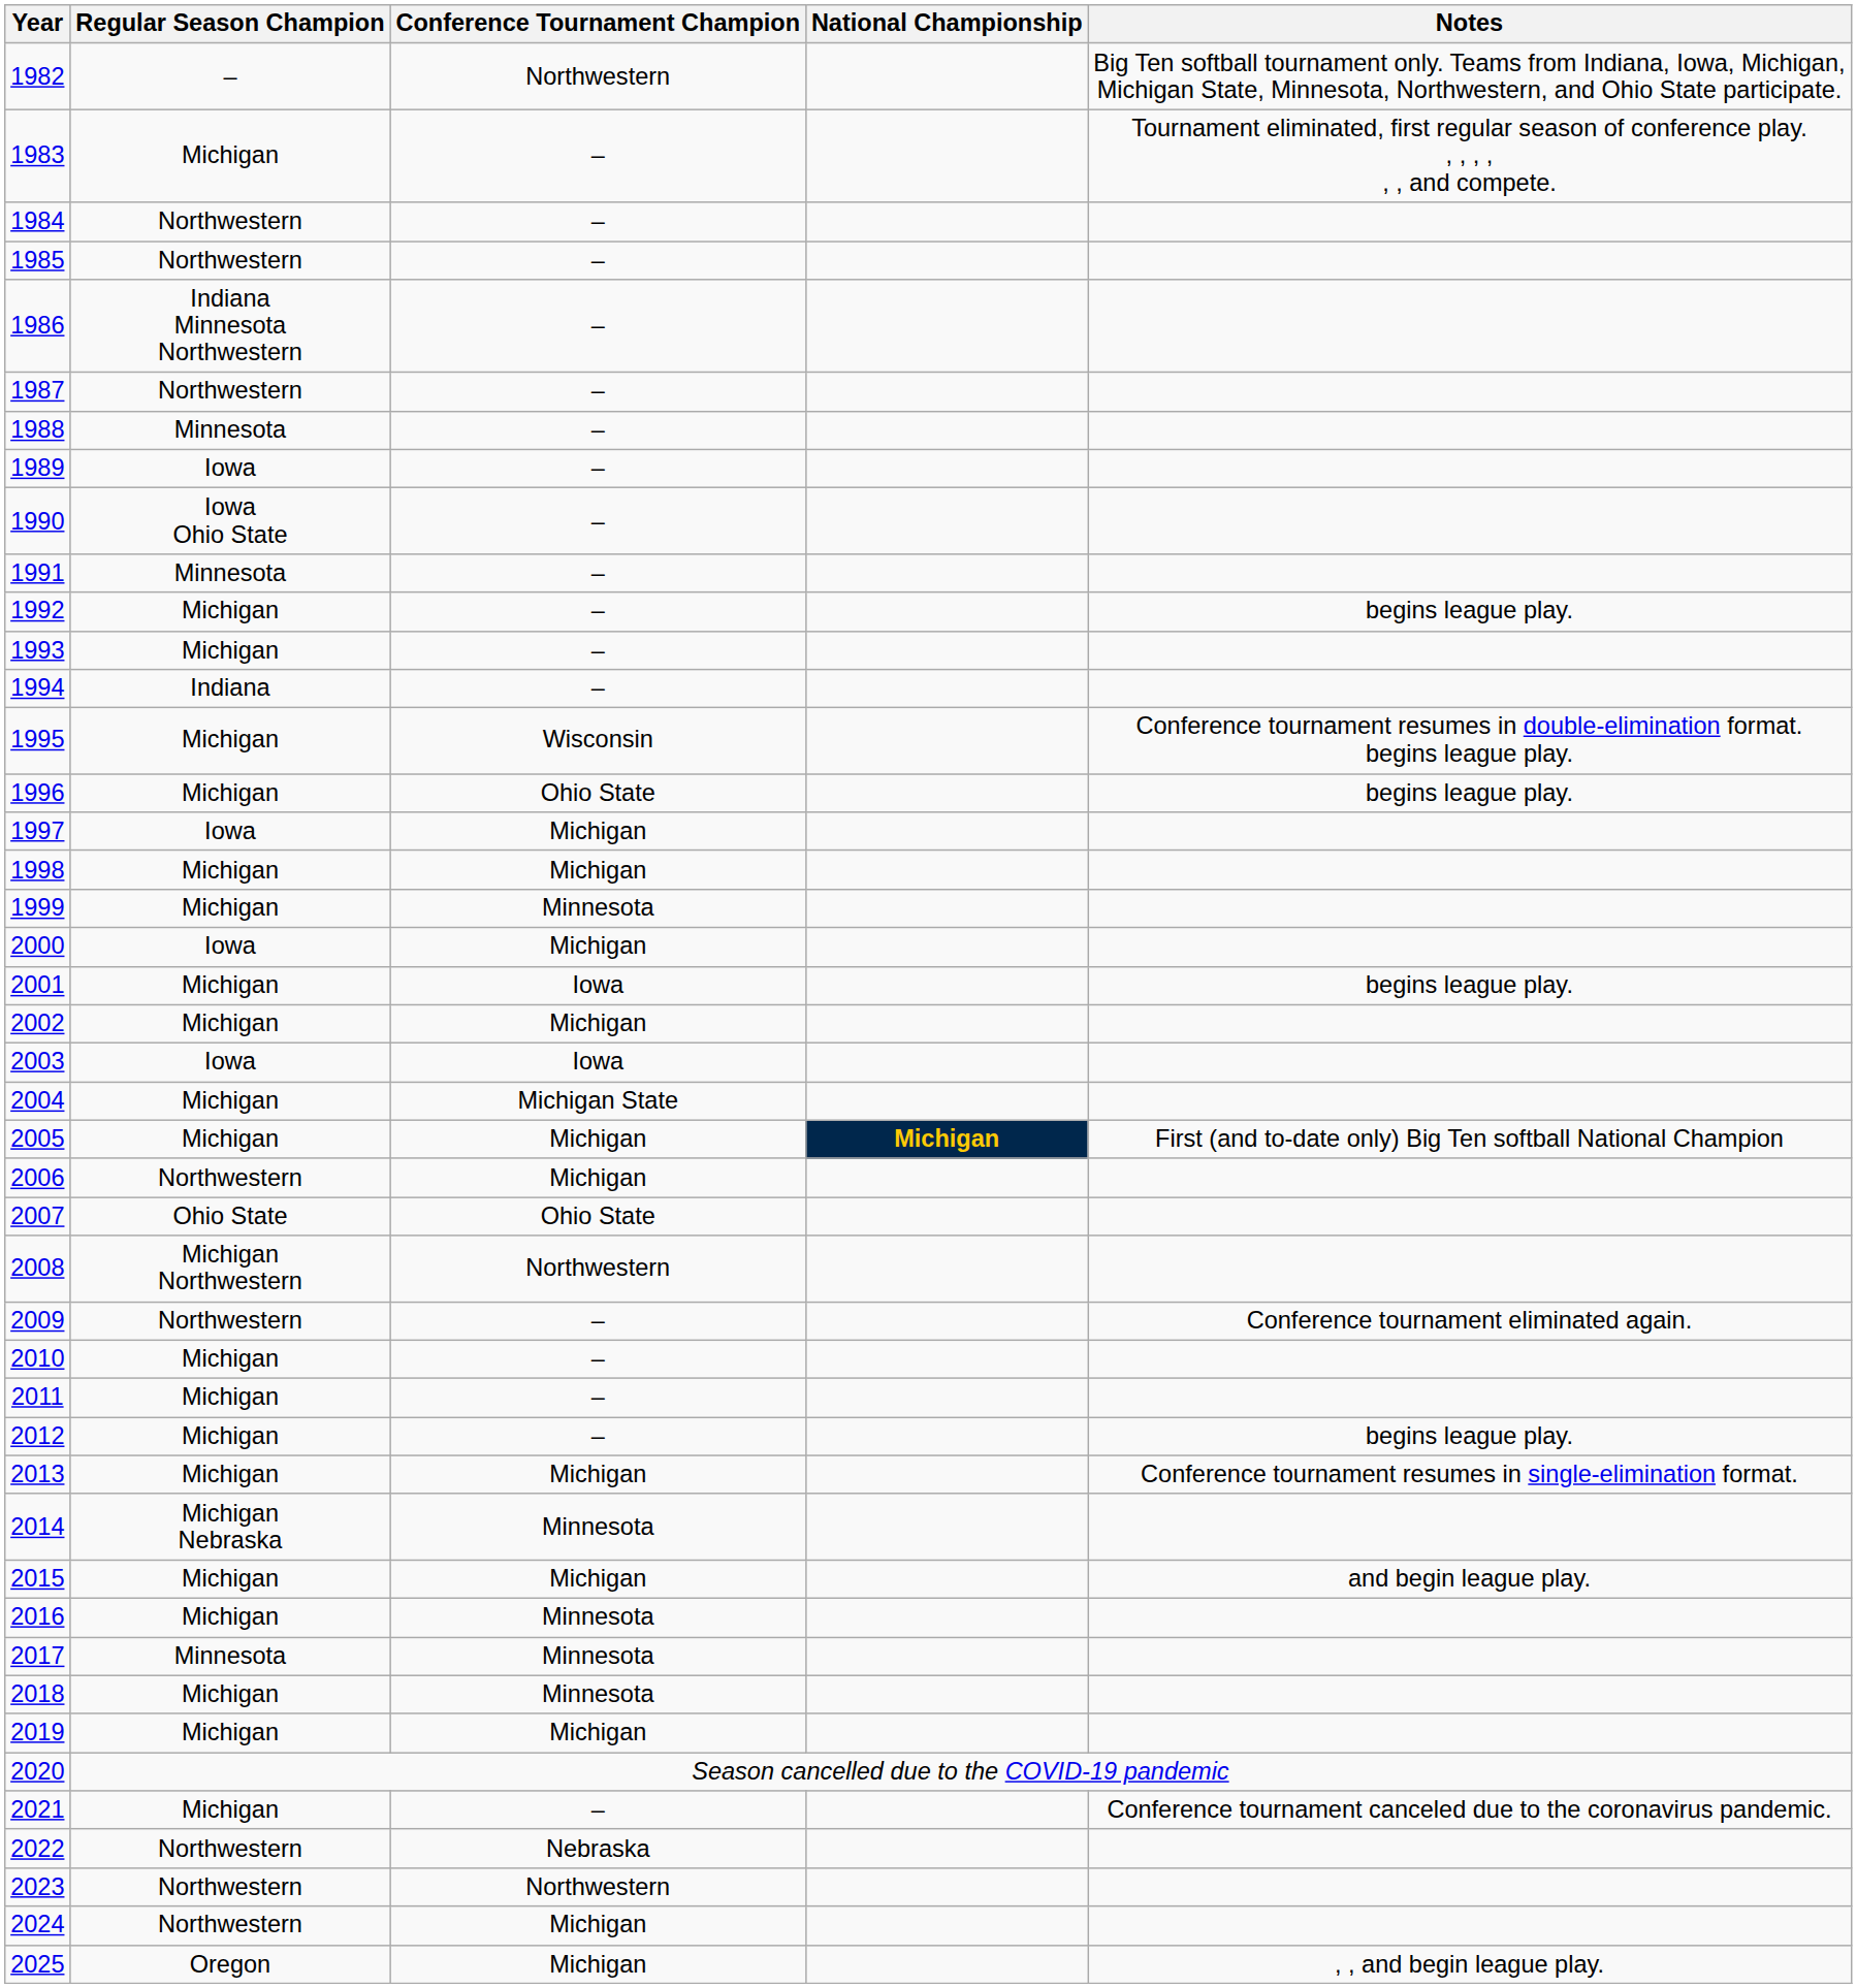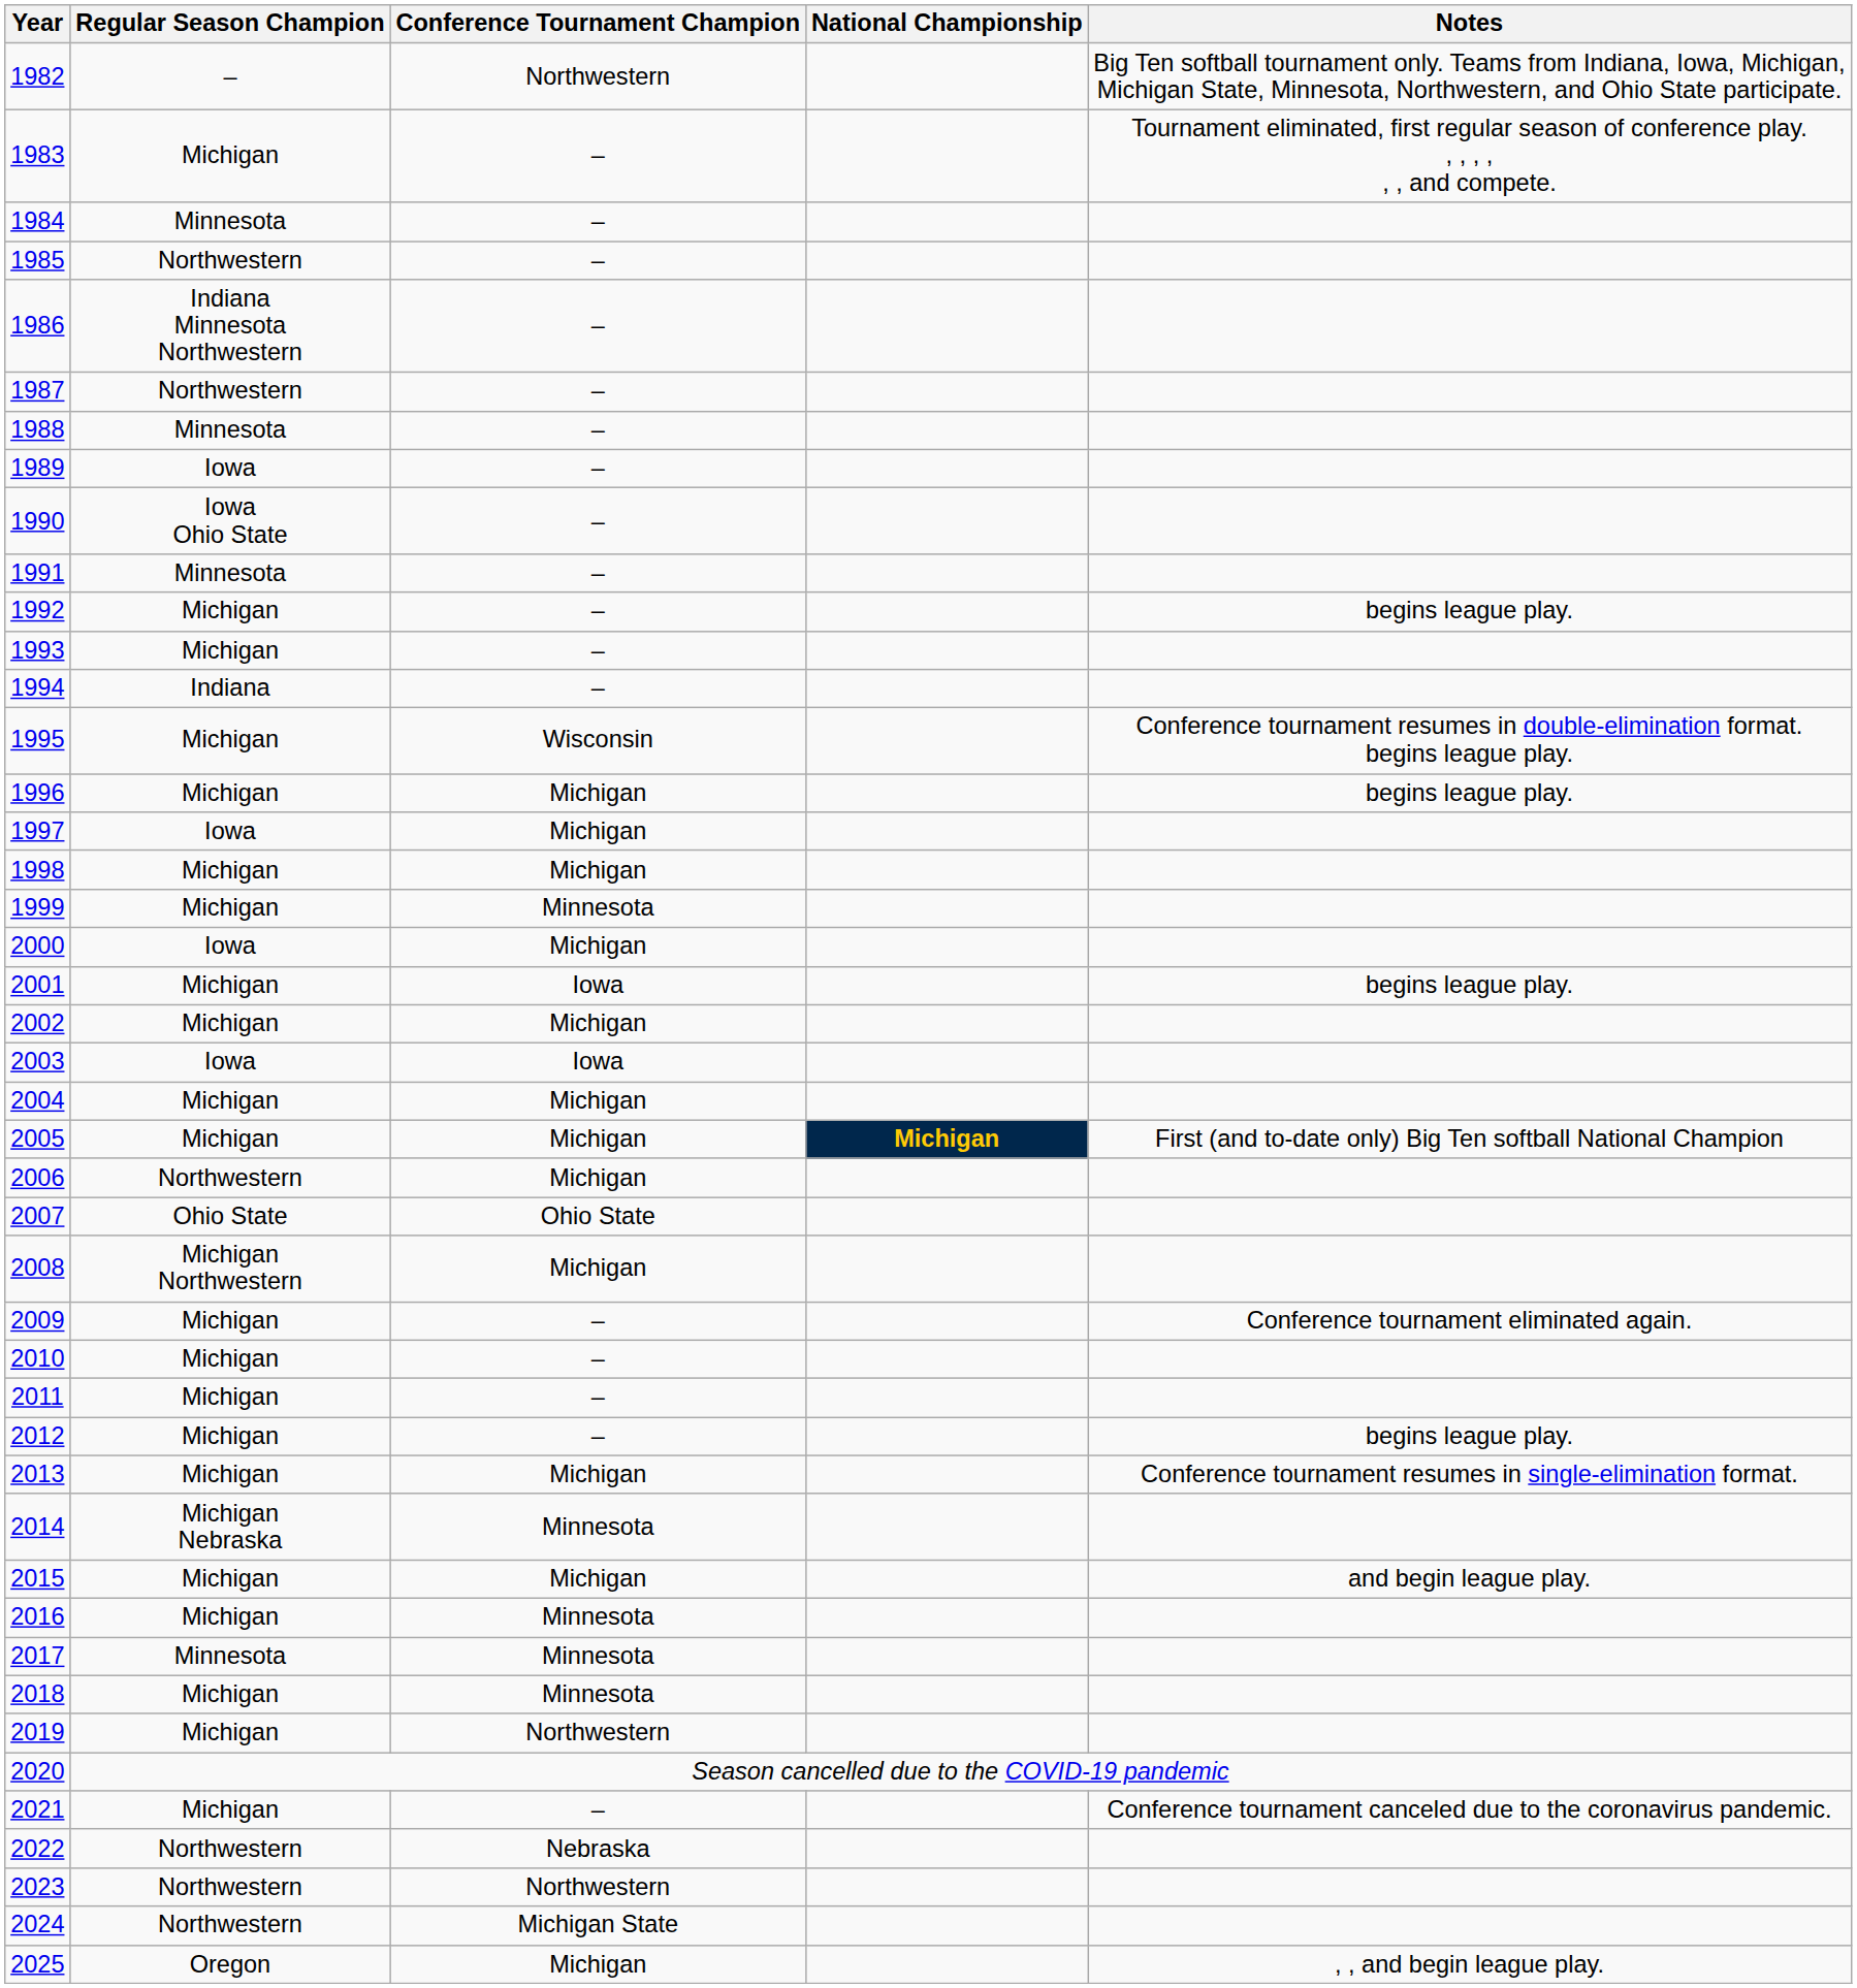1984 | Regular Season Champion: Northwestern -> Minnesota
1996 | Conference Tournament Champion: Ohio State -> Michigan
2004 | Conference Tournament Champion: Michigan State -> Michigan
2008 | Conference Tournament Champion: Northwestern -> Michigan
2009 | Regular Season Champion: Northwestern -> Michigan
2019 | Conference Tournament Champion: Michigan -> Northwestern
2024 | Conference Tournament Champion: Michigan -> Michigan State
